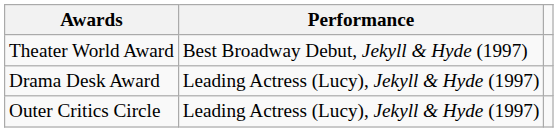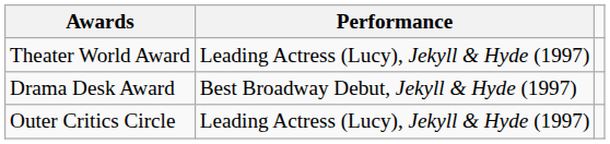Theater World Award | Performance: Best Broadway Debut, Jekyll & Hyde (1997) -> Leading Actress (Lucy), Jekyll & Hyde (1997)
Drama Desk Award | Performance: Leading Actress (Lucy), Jekyll & Hyde (1997) -> Best Broadway Debut, Jekyll & Hyde (1997)
